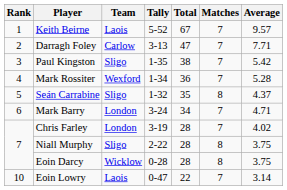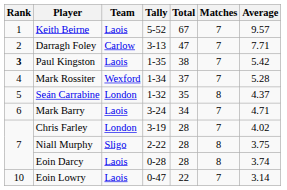Paul Kingston | Rank: normal -> bold
Paul Kingston | Team: Sligo -> Laois
Mark Rossiter | Total: 36 -> 37
Seán Carrabine | Team: Sligo -> London
Mark Barry | Team: London -> Laois
Eoin Darcy | Team: Wicklow -> Laois
Eoin Darcy | Average: 3.75 -> 3.74
